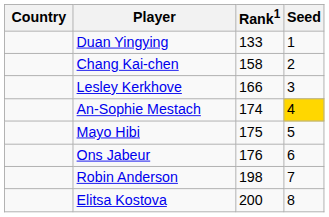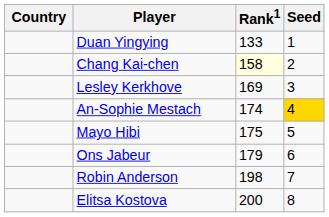Chang Kai-chen | Rank1: no background -> lightyellow background
Lesley Kerkhove | Rank1: 166 -> 169
Ons Jabeur | Rank1: 176 -> 179
